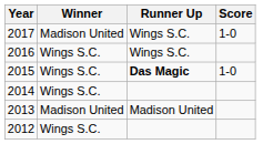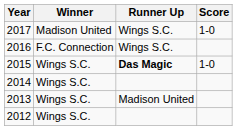2016 | Winner: Wings S.C. -> F.C. Connection
2013 | Winner: Madison United -> Wings S.C.
